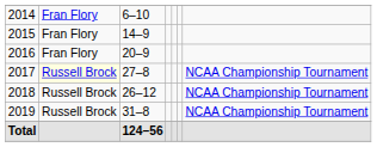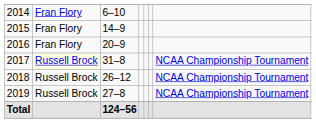2017 | column 3: 27–8 -> 31–8
2019 | column 3: 31–8 -> 27–8
